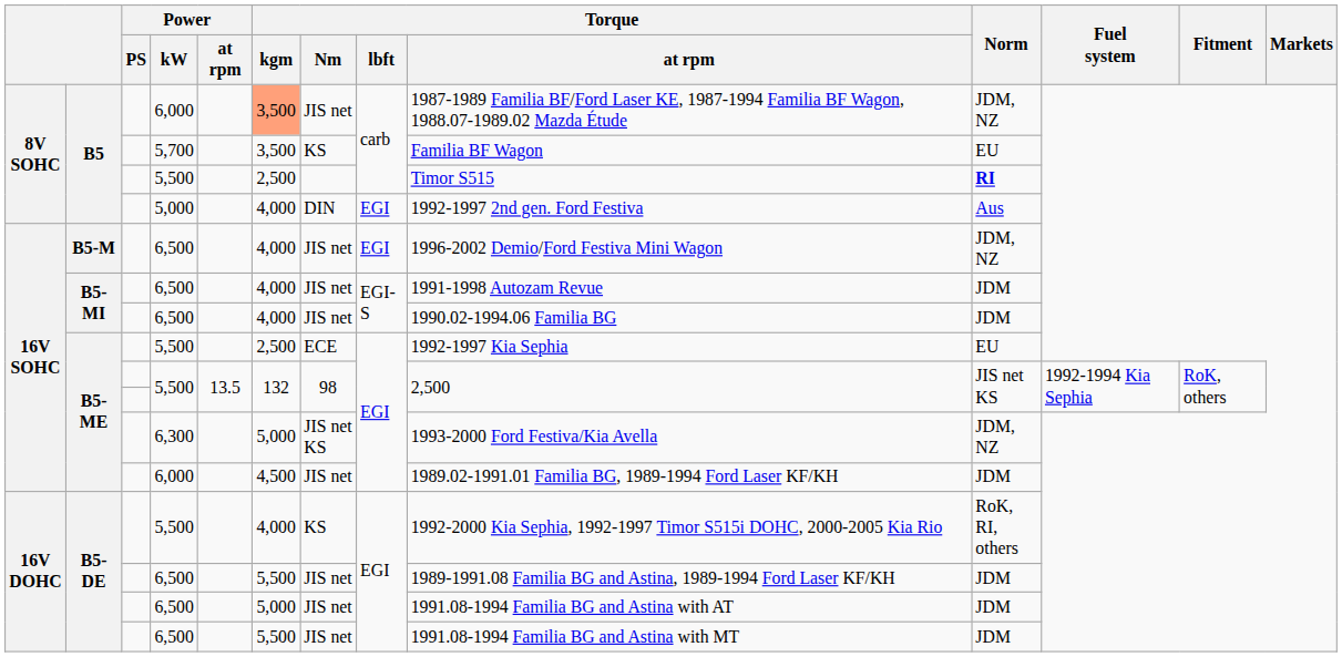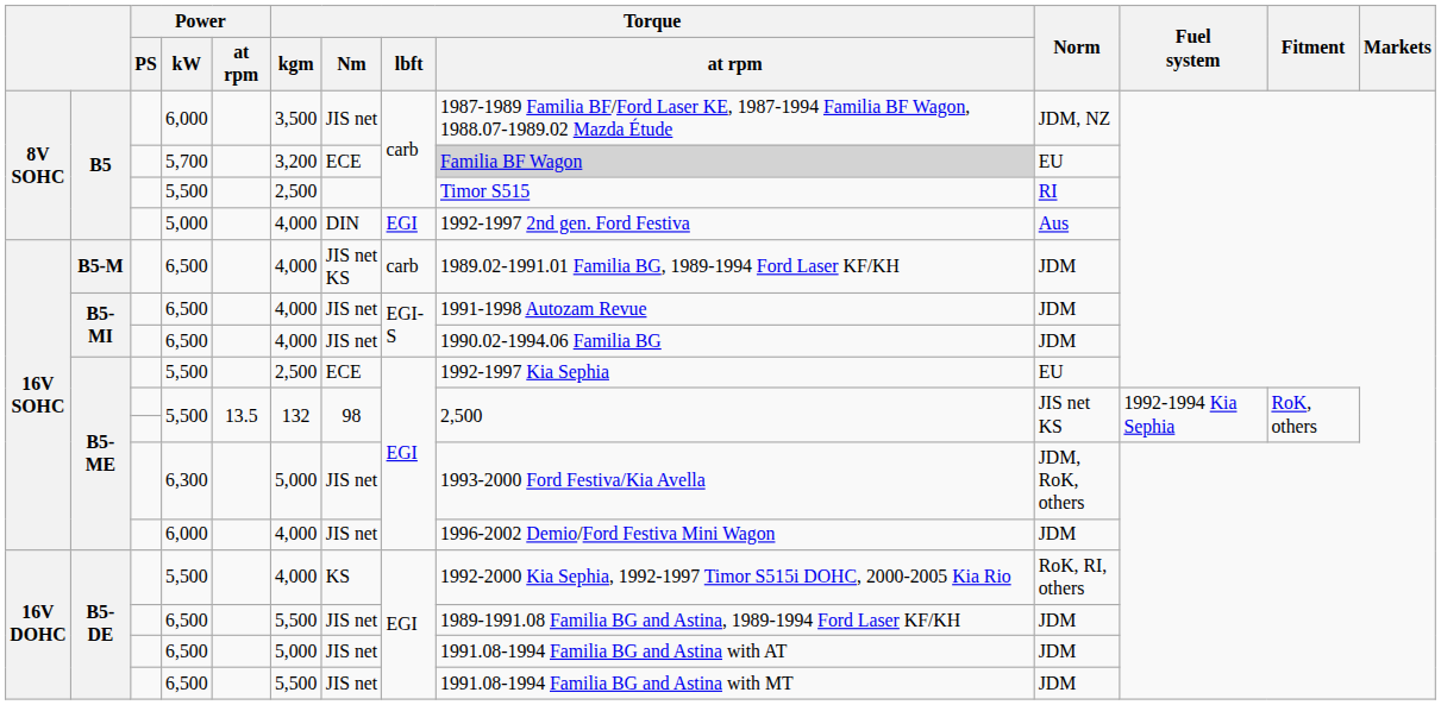B5 / 6,000 | Torque / kgm: lightsalmon background -> no background
5,700 | Torque / kgm: 3,500 -> 3,200
5,700 | Torque / Nm: KS -> ECE
5,700 | Torque / at rpm: no background -> lightgrey background
B5 / 5,500 | Norm: bold -> normal
B5-M / 6,500 | Torque / Nm: JIS net -> JIS net KS
B5-M / 6,500 | Torque / lbft: EGI -> carb
B5-M / 6,500 | Torque / at rpm: 1996-2002 Demio/Ford Festiva Mini Wagon -> 1989.02-1991.01 Familia BG, 1989-1994 Ford Laser KF/KH
B5-M / 6,500 | Norm: JDM, NZ -> JDM
6,300 | Torque / Nm: JIS net KS -> JIS net
6,300 | Norm: JDM, NZ -> JDM, RoK, others
B5-ME / 6,000 | Torque / kgm: 4,500 -> 4,000
B5-ME / 6,000 | Torque / at rpm: 1989.02-1991.01 Familia BG, 1989-1994 Ford Laser KF/KH -> 1996-2002 Demio/Ford Festiva Mini Wagon
